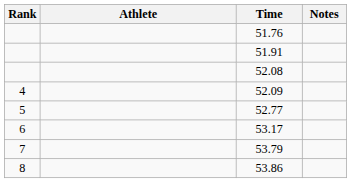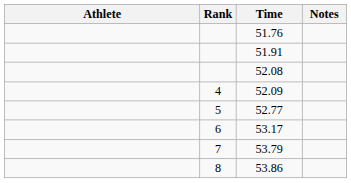columns swapped: Rank <-> Athlete
